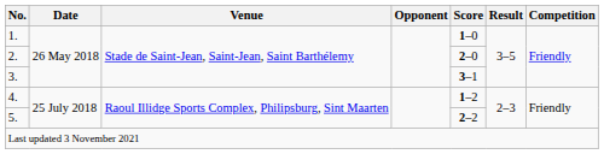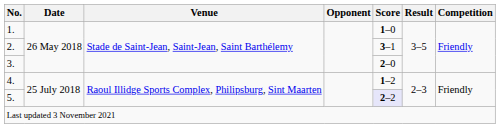2. | Score: 2–0 -> 3–1
3. | Score: 3–1 -> 2–0
5. | Score: no background -> lavender background
